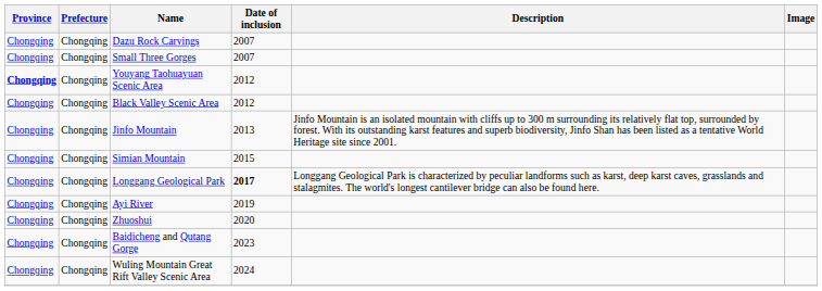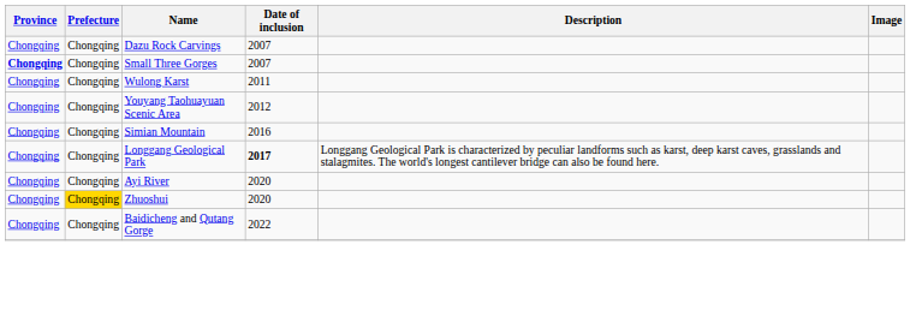Small Three Gorges | Province: normal -> bold
+ row: Chongqing | Chongqing | Wulong Karst | 2011
Youyang Taohuayuan Scenic Area | Province: bold -> normal
- row: Chongqing | Chongqing | Black Valley Scenic Area | 2012
- row: Chongqing | Chongqing | Jinfo Mountain | 2013 | Jinfo Mountain is an isolated mountain with cliffs up to 300 m surrounding its relatively flat top, surrounded by forest. With its outstanding karst features and superb biodiversity, Jinfo Shan has been listed as a tentative World Heritage site since 2001.
Simian Mountain | Date of inclusion: 2015 -> 2016
Ayi River | Date of inclusion: 2019 -> 2020
Zhuoshui | Prefecture: no background -> gold background
Baidicheng and Qutang Gorge | Date of inclusion: 2023 -> 2022
- row: Chongqing | Chongqing | Wuling Mountain Great Rift Valley Scenic Area | 2024
